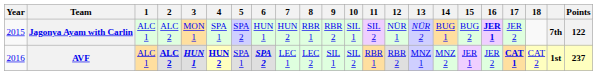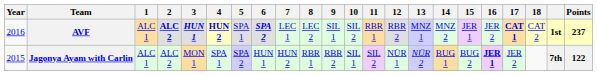rows swapped: Jagonya Ayam with Carlin <-> AVF
